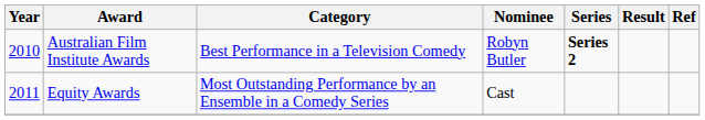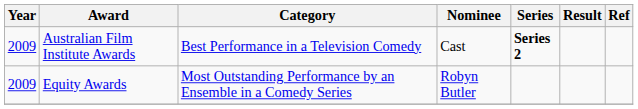Australian Film Institute Awards | Year: 2010 -> 2009
Australian Film Institute Awards | Nominee: Robyn Butler -> Cast
Equity Awards | Year: 2011 -> 2009
Equity Awards | Nominee: Cast -> Robyn Butler
